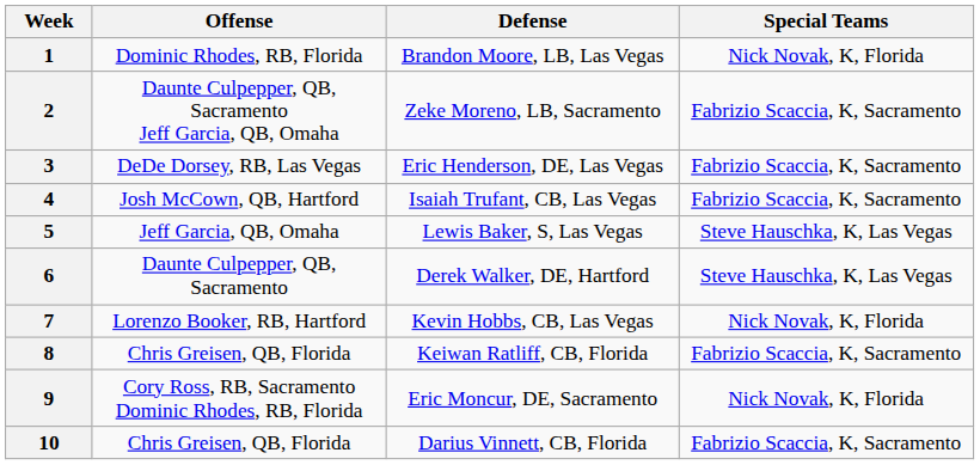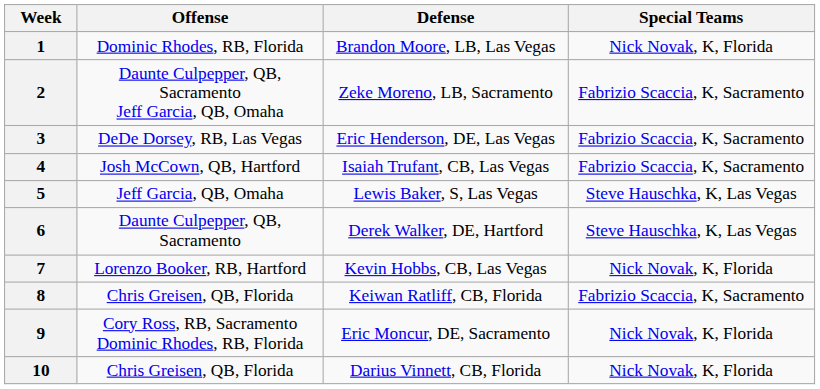10 | Special Teams: Fabrizio Scaccia, K, Sacramento -> Nick Novak, K, Florida
